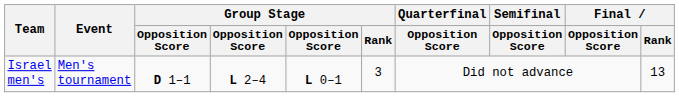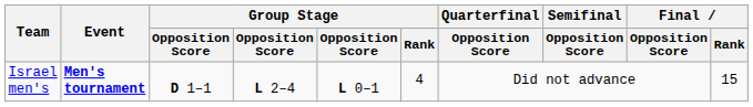Israel men's | Event: normal -> bold
Israel men's | Group Stage / Rank: 3 -> 4
Israel men's | Final / Rank: 13 -> 15
